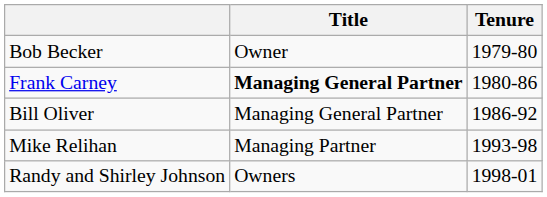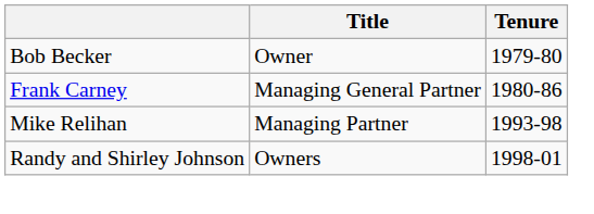Frank Carney | Title: bold -> normal
- row: Bill Oliver | Managing General Partner | 1986-92
